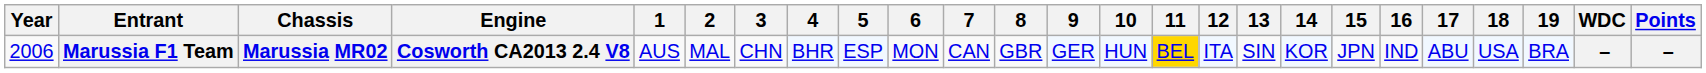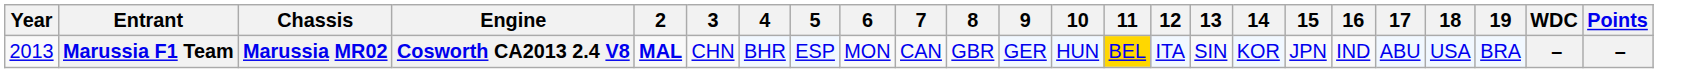- column: 1 | AUS
Marussia F1 Team | Year: 2006 -> 2013
Marussia F1 Team | 2: normal -> bold
